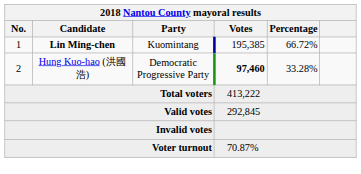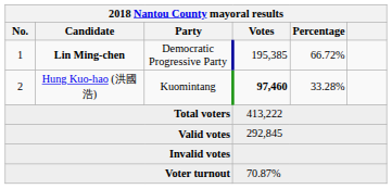1 | Party: Kuomintang -> Democratic Progressive Party
2 | Party: Democratic Progressive Party -> Kuomintang
